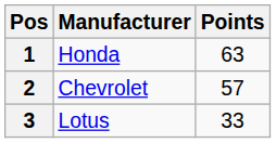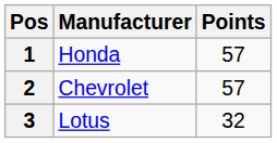1 | Points: 63 -> 57
3 | Points: 33 -> 32
